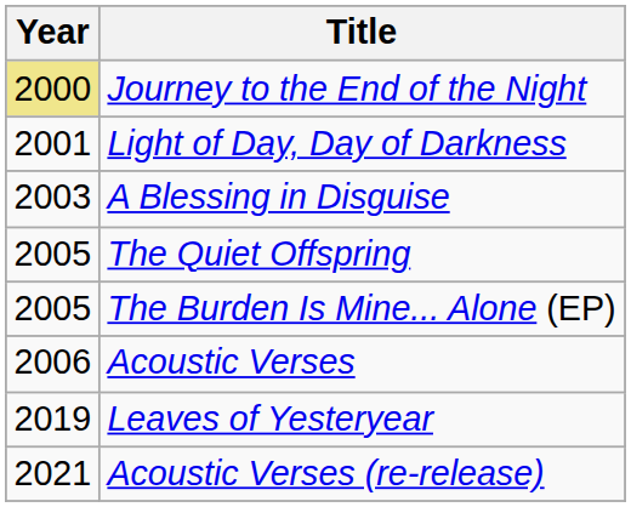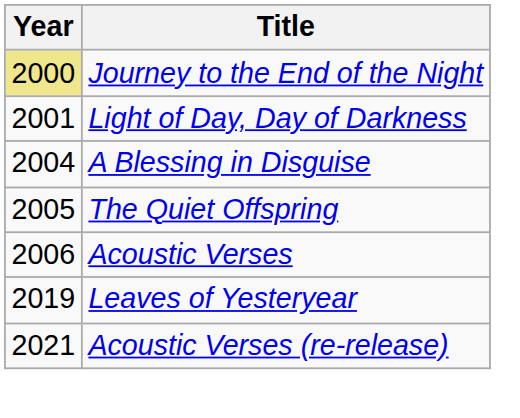A Blessing in Disguise | Year: 2003 -> 2004
- row: 2005 | The Burden Is Mine... Alone (EP)
